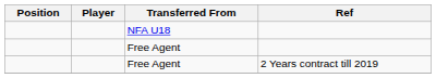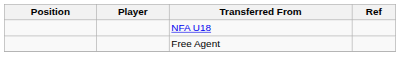- row: Free Agent | 2 Years contract till 2019
